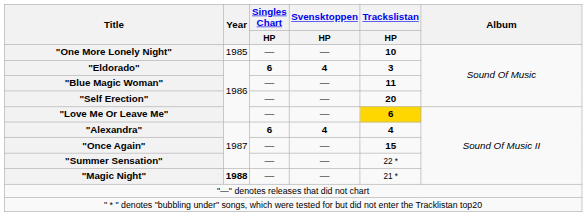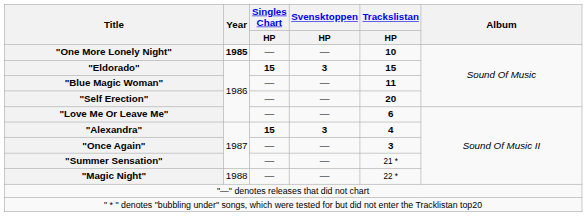"One More Lonely Night" | Year: normal -> bold
"Eldorado" | Singles Chart / HP: 6 -> 15
"Eldorado" | Svensktoppen / HP: 4 -> 3
"Eldorado" | Trackslistan / HP: 3 -> 15
"Love Me Or Leave Me" | Trackslistan / HP: gold background -> no background
"Alexandra" | Singles Chart / HP: 6 -> 15
"Alexandra" | Svensktoppen / HP: 4 -> 3
"Once Again" | Trackslistan / HP: 15 -> 3
"Summer Sensation" | Trackslistan / HP: 22 * -> 21 *
"Magic Night" | Year: bold -> normal
"Magic Night" | Trackslistan / HP: 21 * -> 22 *
